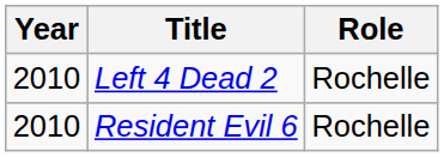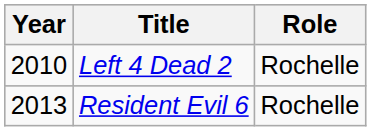Resident Evil 6 | Year: 2010 -> 2013
